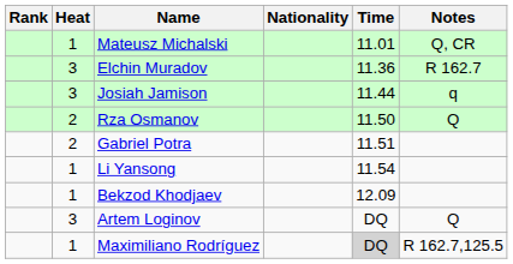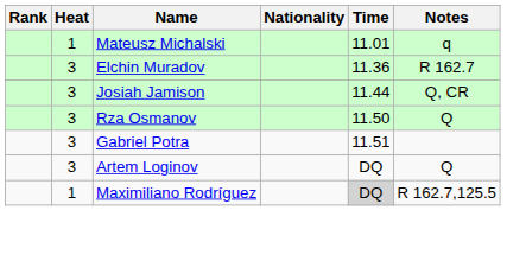Mateusz Michalski | Notes: Q, CR -> q
Josiah Jamison | Notes: q -> Q, CR
Rza Osmanov | Heat: 2 -> 3
Gabriel Potra | Heat: 2 -> 3
- row: 1 | Li Yansong | 11.54
- row: 1 | Bekzod Khodjaev | 12.09
